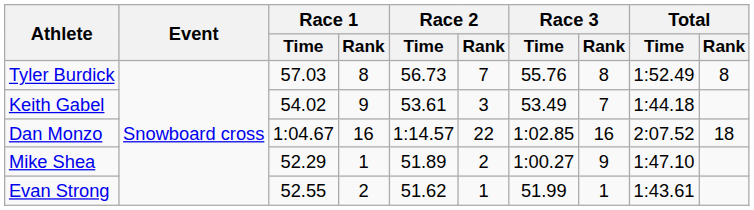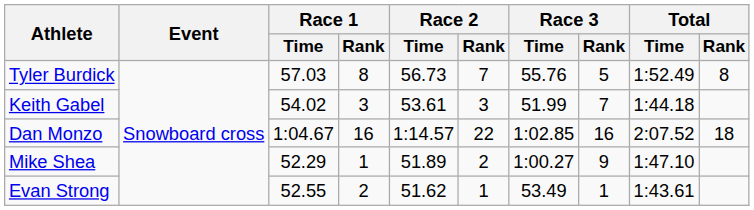Tyler Burdick | Race 3 / Rank: 8 -> 5
Keith Gabel | Race 1 / Rank: 9 -> 3
Keith Gabel | Race 3 / Time: 53.49 -> 51.99
Evan Strong | Race 3 / Time: 51.99 -> 53.49
